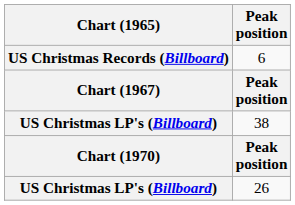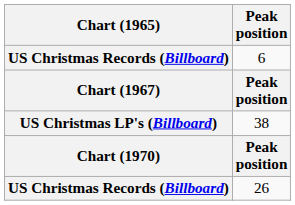26 | Chart (1965): US Christmas LP's (Billboard) -> US Christmas Records (Billboard)
